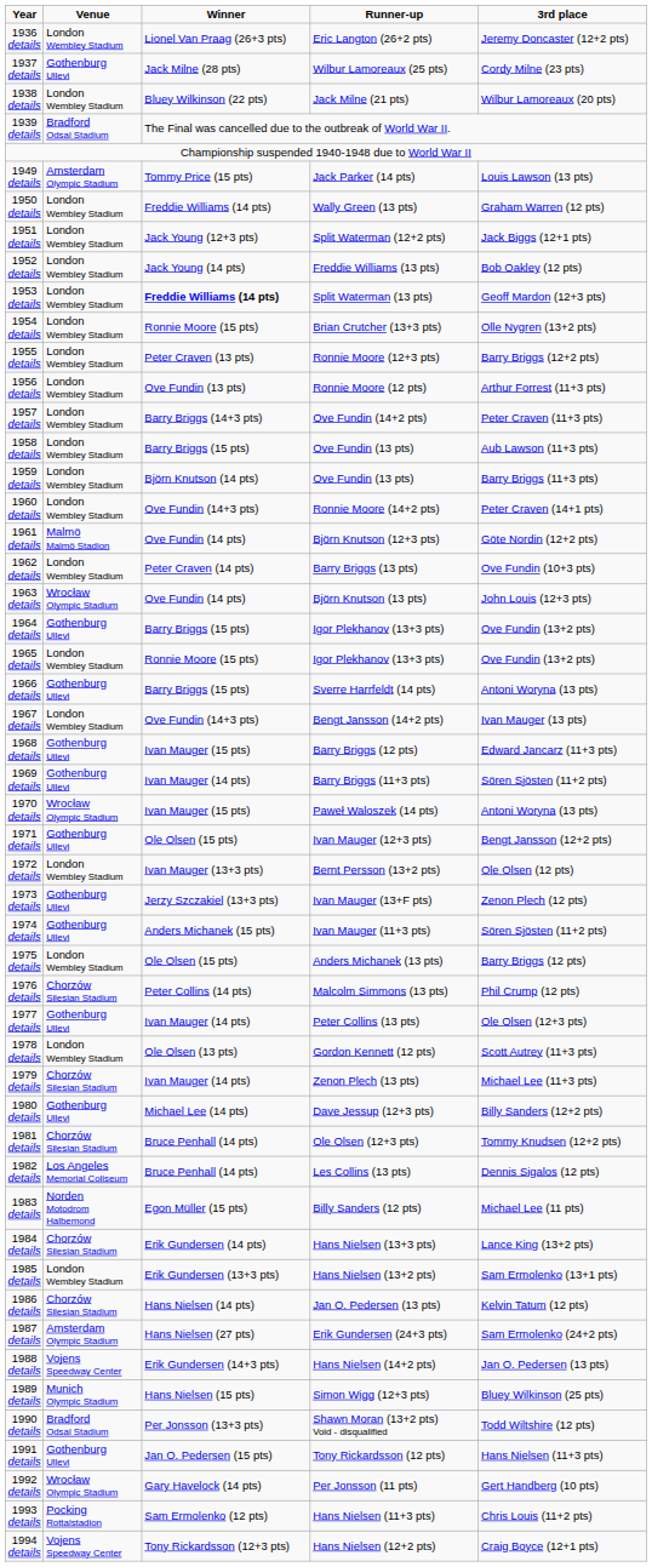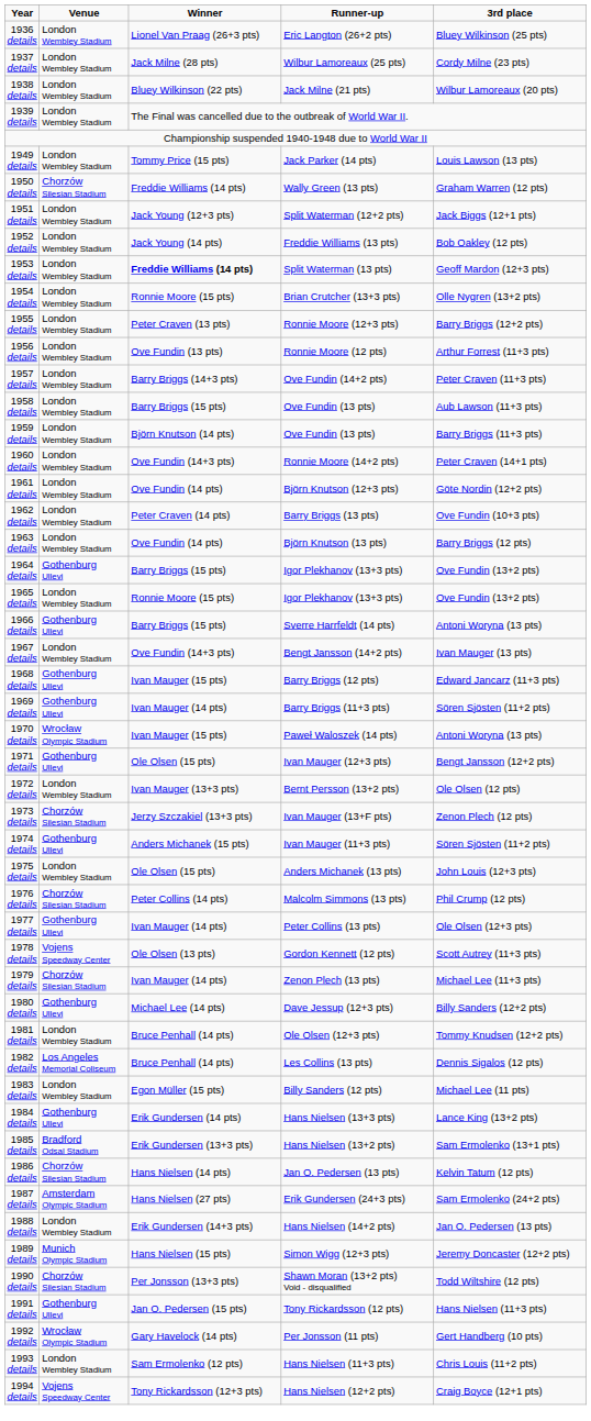1936 details | 3rd place: Jeremy Doncaster (12+2 pts) -> Bluey Wilkinson (25 pts)
1937 details | Venue: Gothenburg Ullevi -> London Wembley Stadium
1939 details | Venue: Bradford Odsal Stadium -> London Wembley Stadium
1949 details | Venue: Amsterdam Olympic Stadium -> London Wembley Stadium
1950 details | Venue: London Wembley Stadium -> Chorzów Silesian Stadium
1961 details | Venue: Malmö Malmö Stadion -> London Wembley Stadium
1963 details | Venue: Wrocław Olympic Stadium -> London Wembley Stadium
1963 details | 3rd place: John Louis (12+3 pts) -> Barry Briggs (12 pts)
1973 details | Venue: Gothenburg Ullevi -> Chorzów Silesian Stadium
1975 details | 3rd place: Barry Briggs (12 pts) -> John Louis (12+3 pts)
1978 details | Venue: London Wembley Stadium -> Vojens Speedway Center
1981 details | Venue: Chorzów Silesian Stadium -> London Wembley Stadium
1983 details | Venue: Norden Motodrom Halbemond -> London Wembley Stadium
1984 details | Venue: Chorzów Silesian Stadium -> Gothenburg Ullevi
1985 details | Venue: London Wembley Stadium -> Bradford Odsal Stadium
1988 details | Venue: Vojens Speedway Center -> London Wembley Stadium
1989 details | 3rd place: Bluey Wilkinson (25 pts) -> Jeremy Doncaster (12+2 pts)
1990 details | Venue: Bradford Odsal Stadium -> Chorzów Silesian Stadium
1993 details | Venue: Pocking Rottalstadion -> London Wembley Stadium
